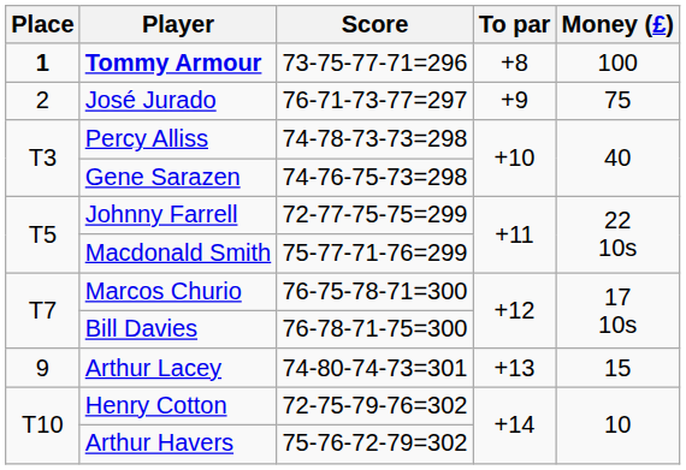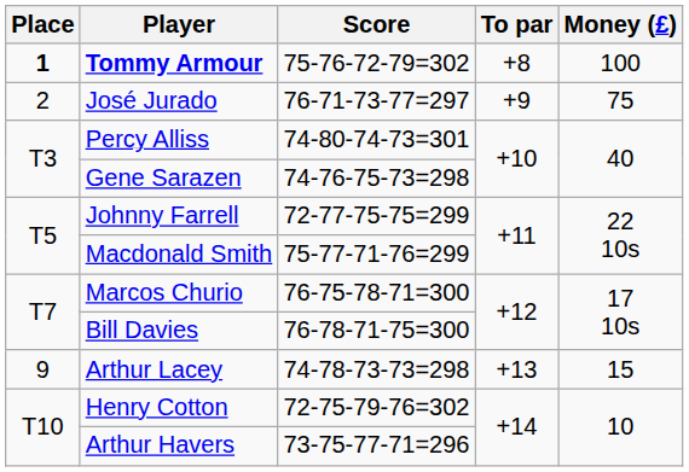Tommy Armour | Score: 73-75-77-71=296 -> 75-76-72-79=302
Percy Alliss | Score: 74-78-73-73=298 -> 74-80-74-73=301
Arthur Lacey | Score: 74-80-74-73=301 -> 74-78-73-73=298
Arthur Havers | Score: 75-76-72-79=302 -> 73-75-77-71=296
